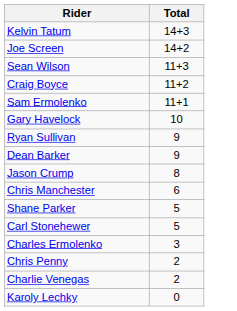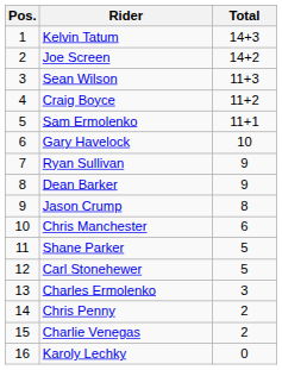+ column: Pos. | 1 | 2 | 3 | 4 | 5 | 6 | 7 | 8 | 9 | 10 | 11 | 12 | 13 | 14 | 15 | 16
